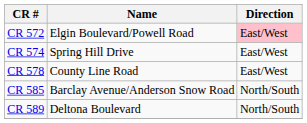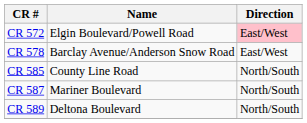- row: CR 574 | Spring Hill Drive | East/West
CR 578 | Name: County Line Road -> Barclay Avenue/Anderson Snow Road
CR 585 | Name: Barclay Avenue/Anderson Snow Road -> County Line Road
+ row: CR 587 | Mariner Boulevard | North/South
